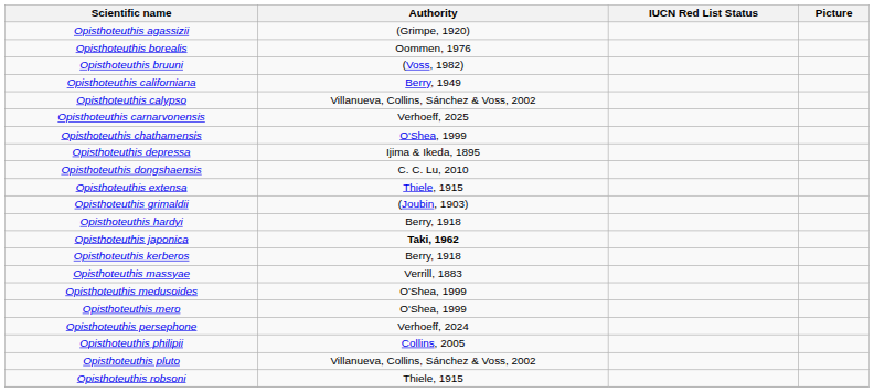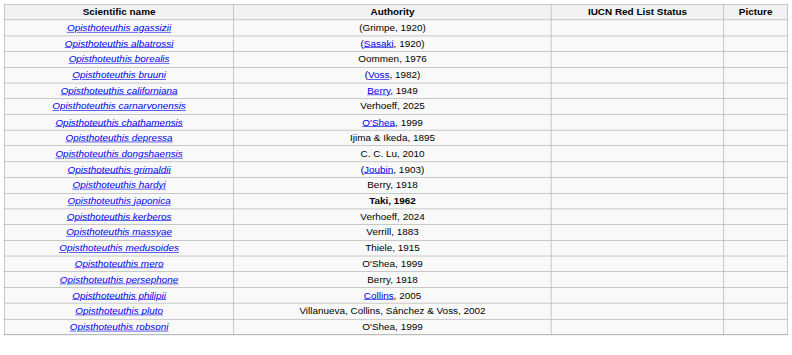+ row: Opisthoteuthis albatrossi | (Sasaki, 1920)
- row: Opisthoteuthis calypso | Villanueva, Collins, Sánchez & Voss, 2002
- row: Opisthoteuthis extensa | Thiele, 1915
Opisthoteuthis kerberos | Authority: Berry, 1918 -> Verhoeff, 2024
Opisthoteuthis medusoides | Authority: O'Shea, 1999 -> Thiele, 1915
Opisthoteuthis persephone | Authority: Verhoeff, 2024 -> Berry, 1918
Opisthoteuthis robsoni | Authority: Thiele, 1915 -> O'Shea, 1999
